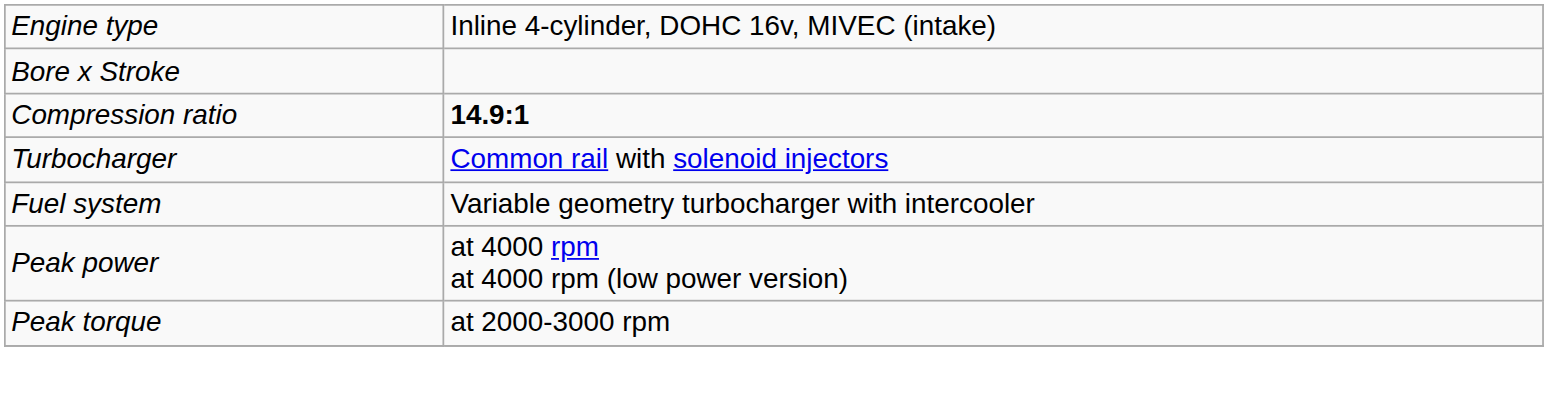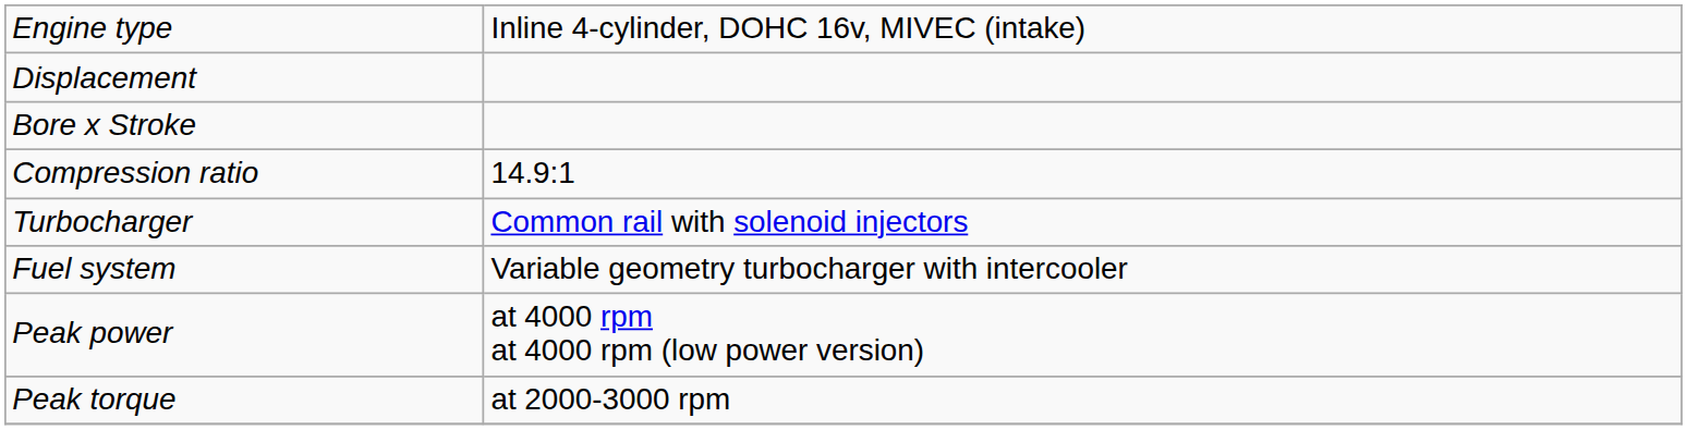+ row: Displacement
Compression ratio | column 2: bold -> normal
